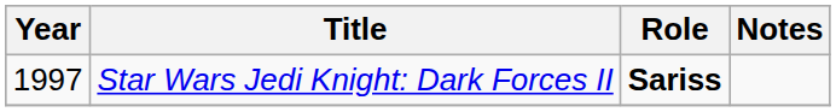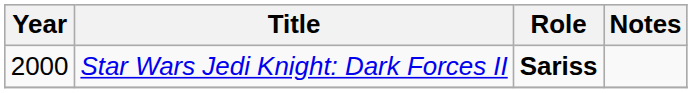Star Wars Jedi Knight: Dark Forces II | Year: 1997 -> 2000
